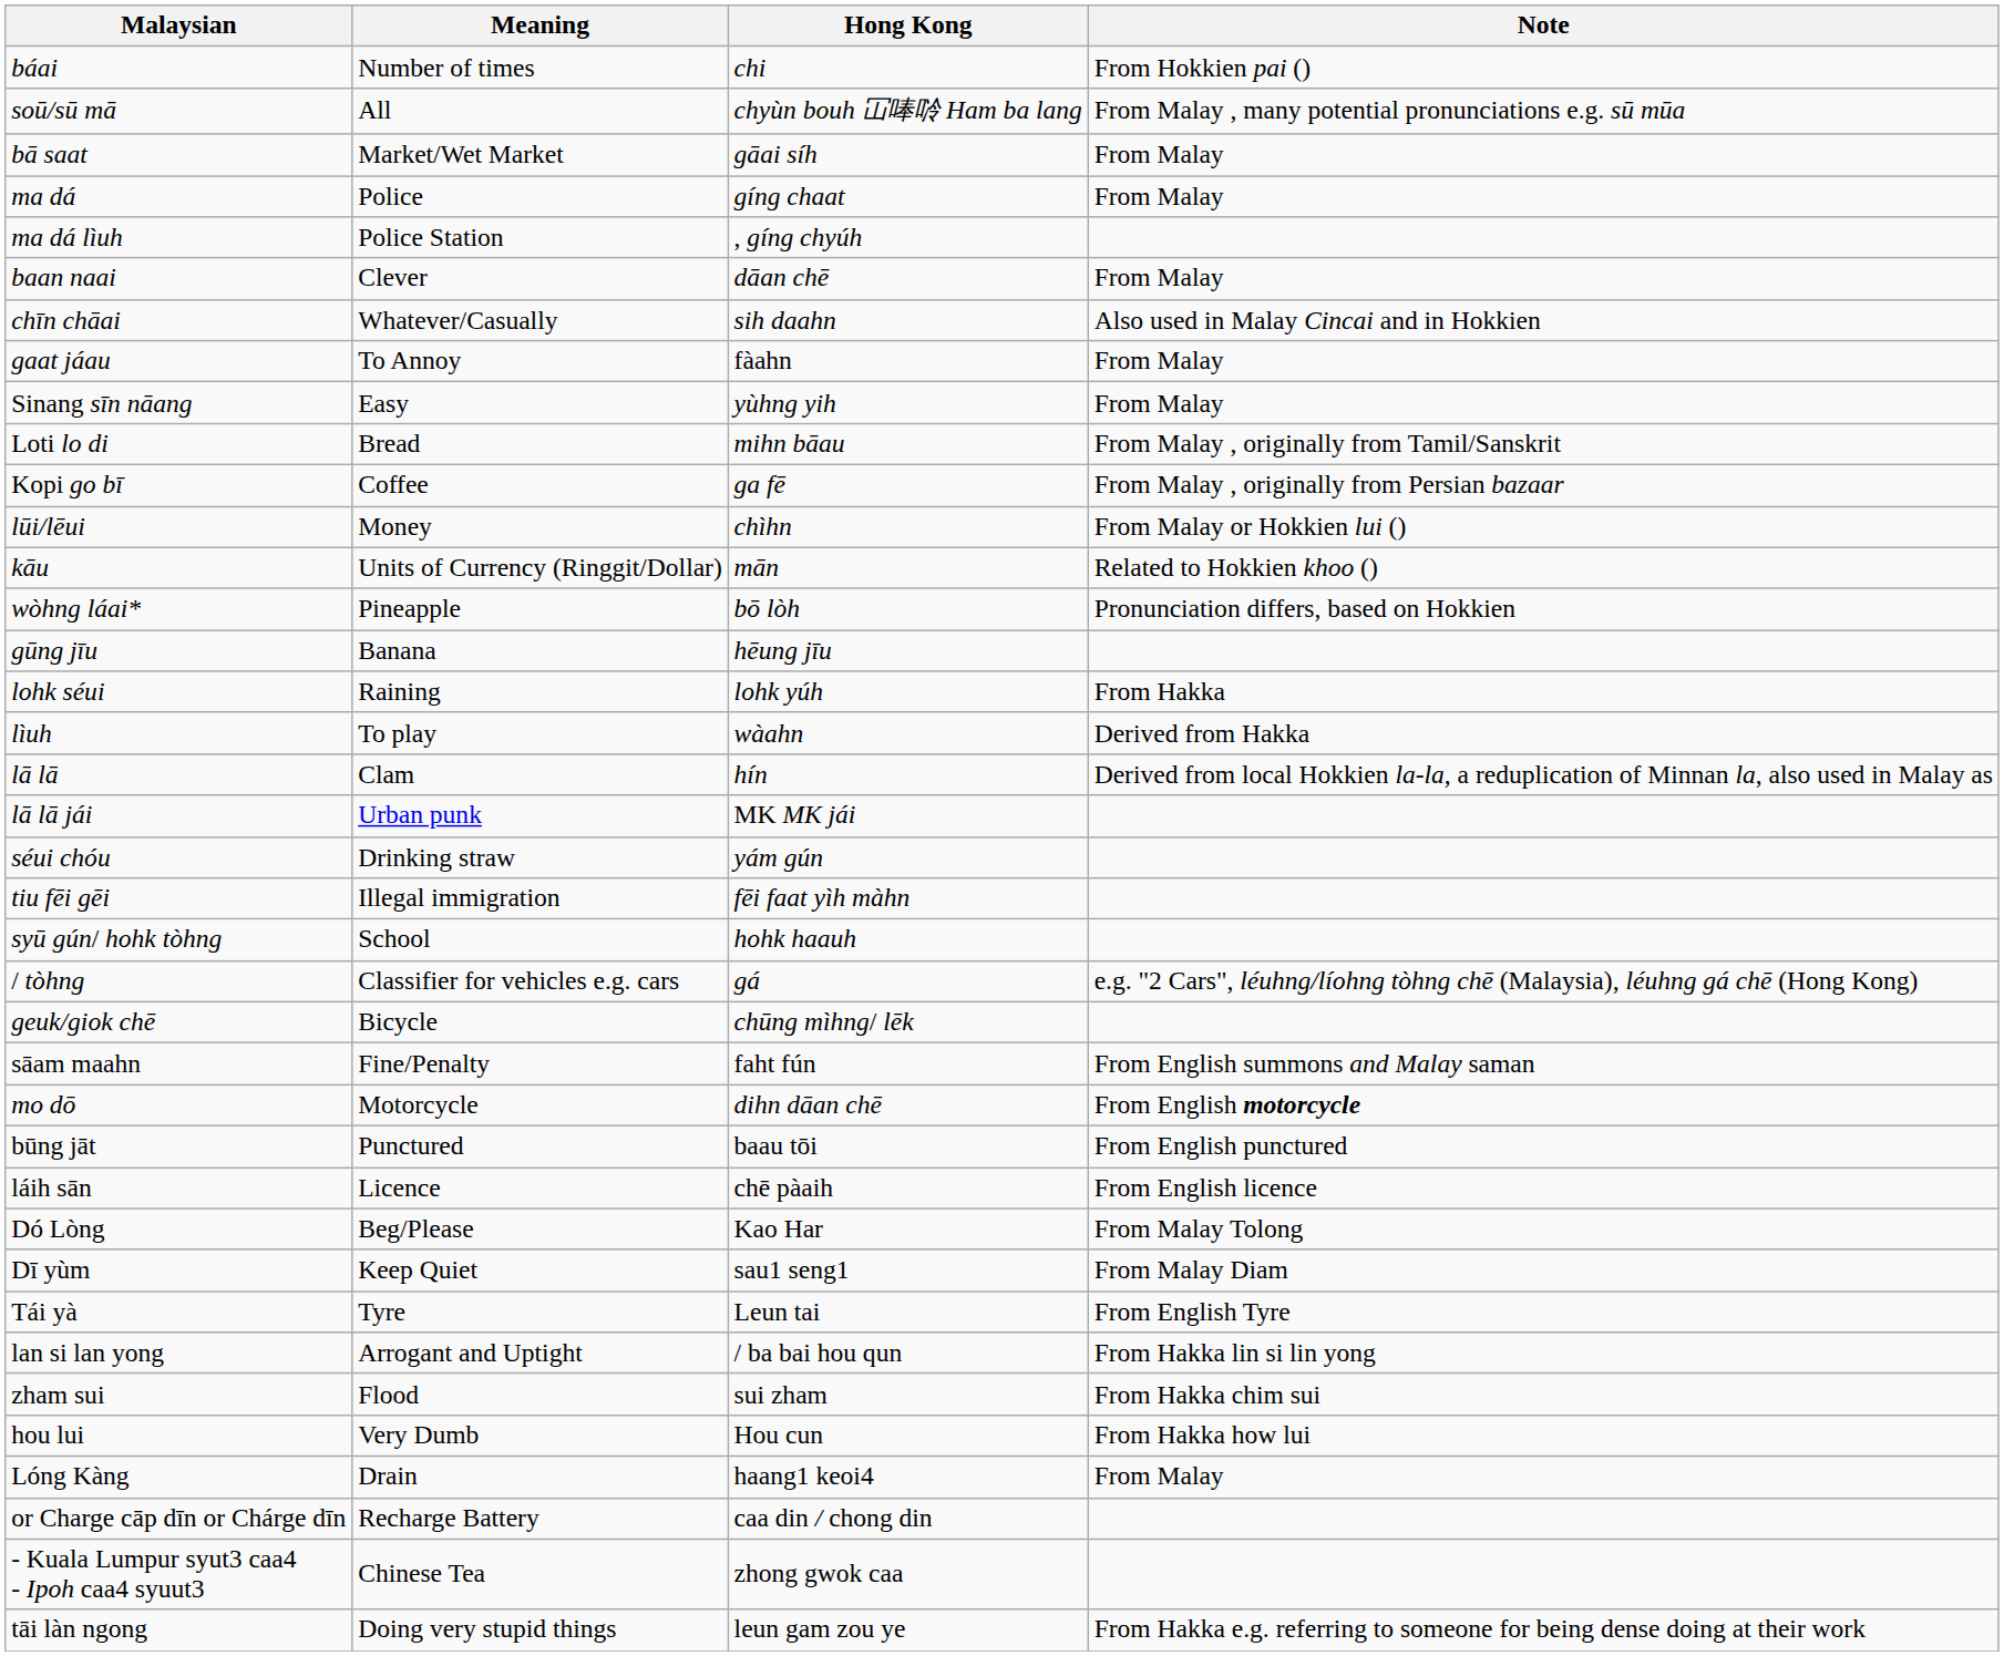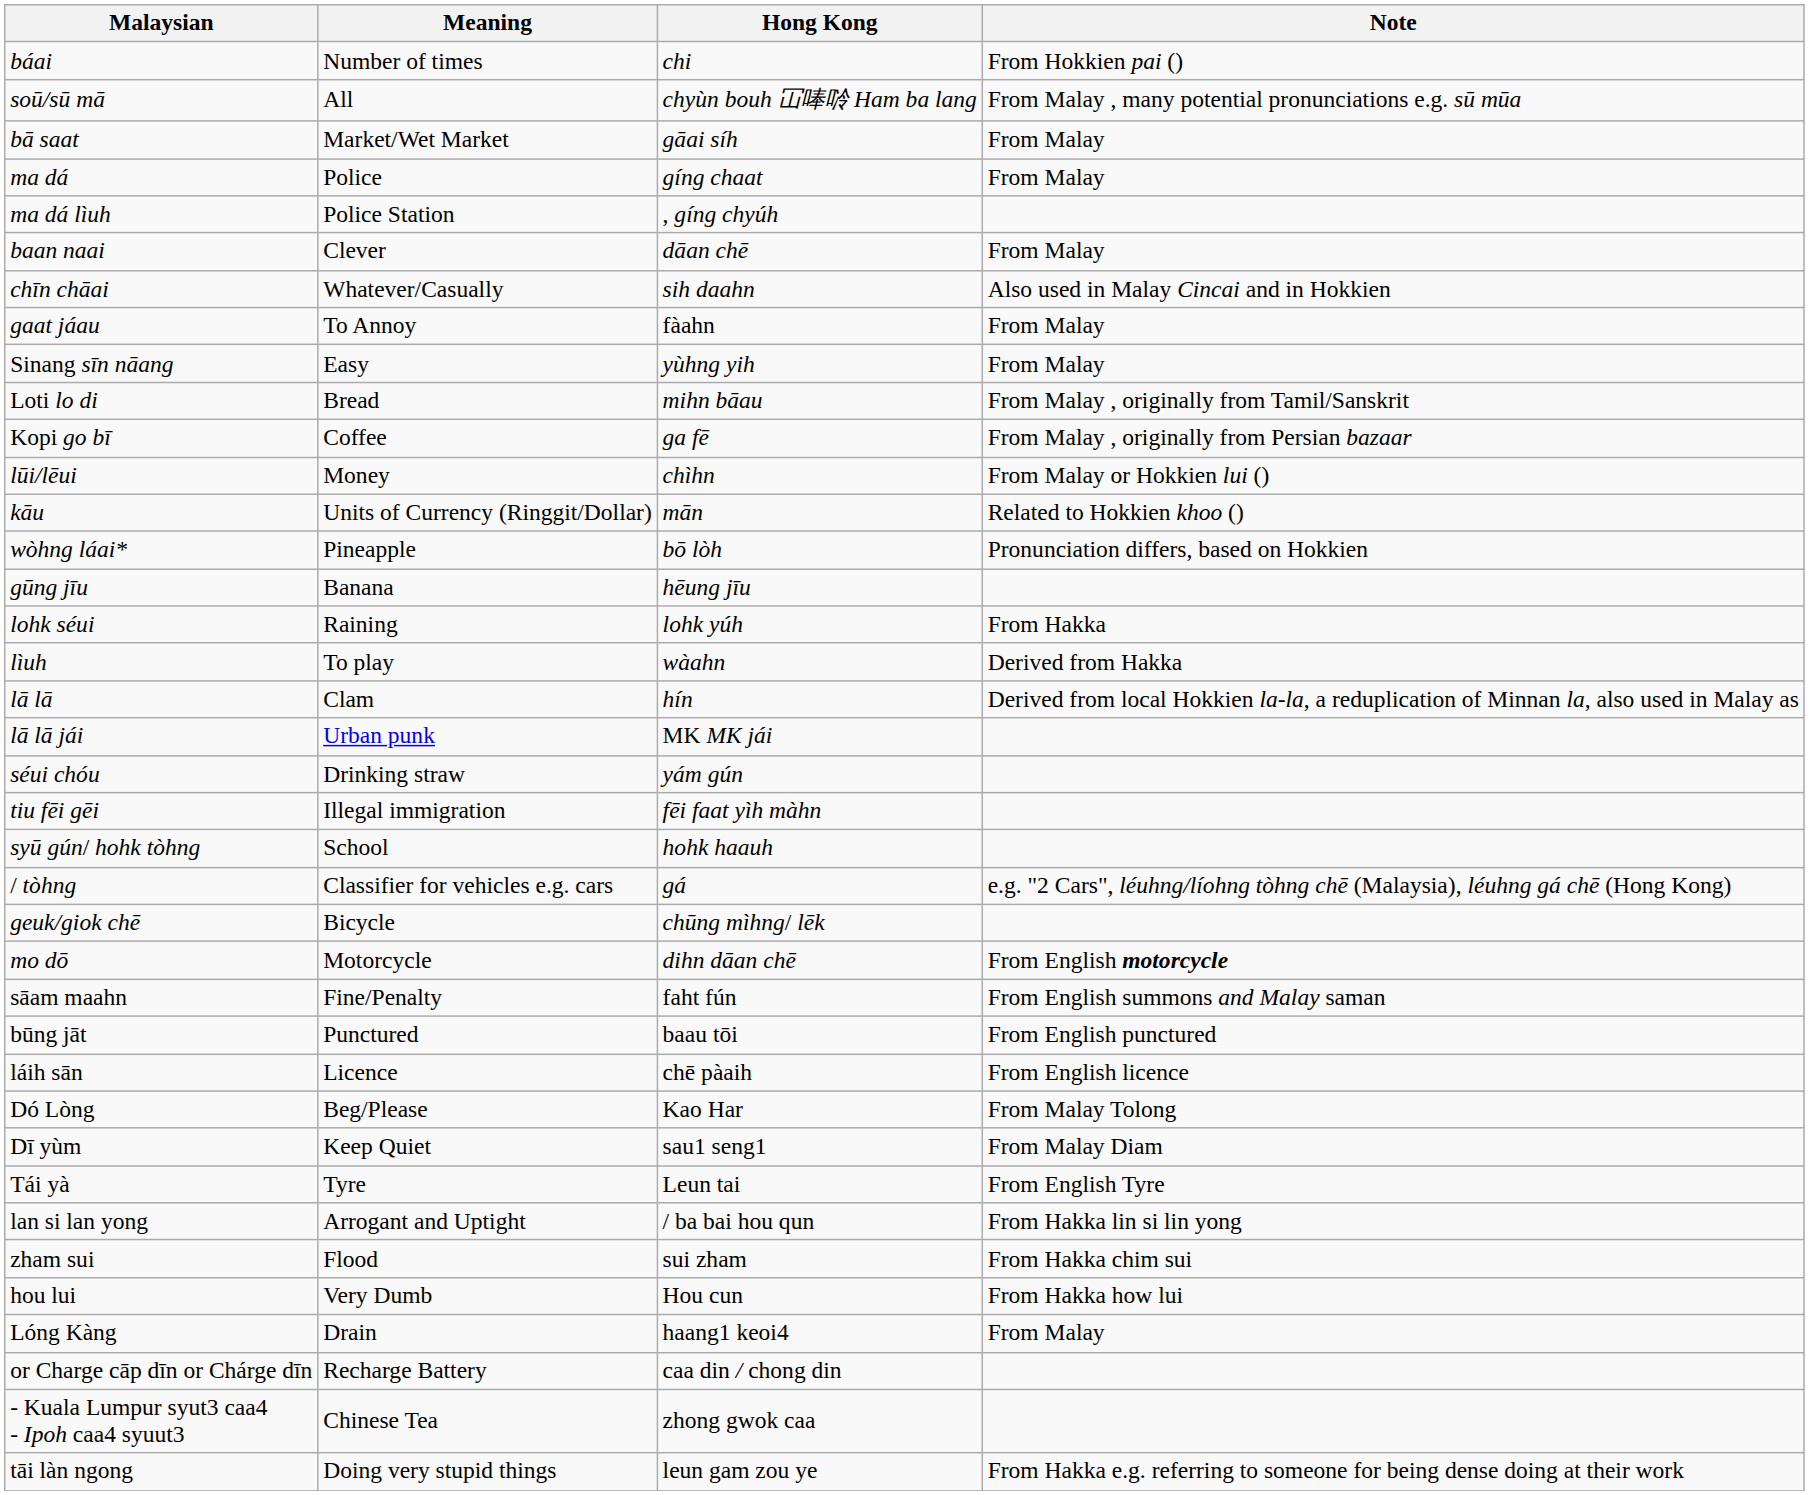rows swapped: mo dō <-> sāam maahn
